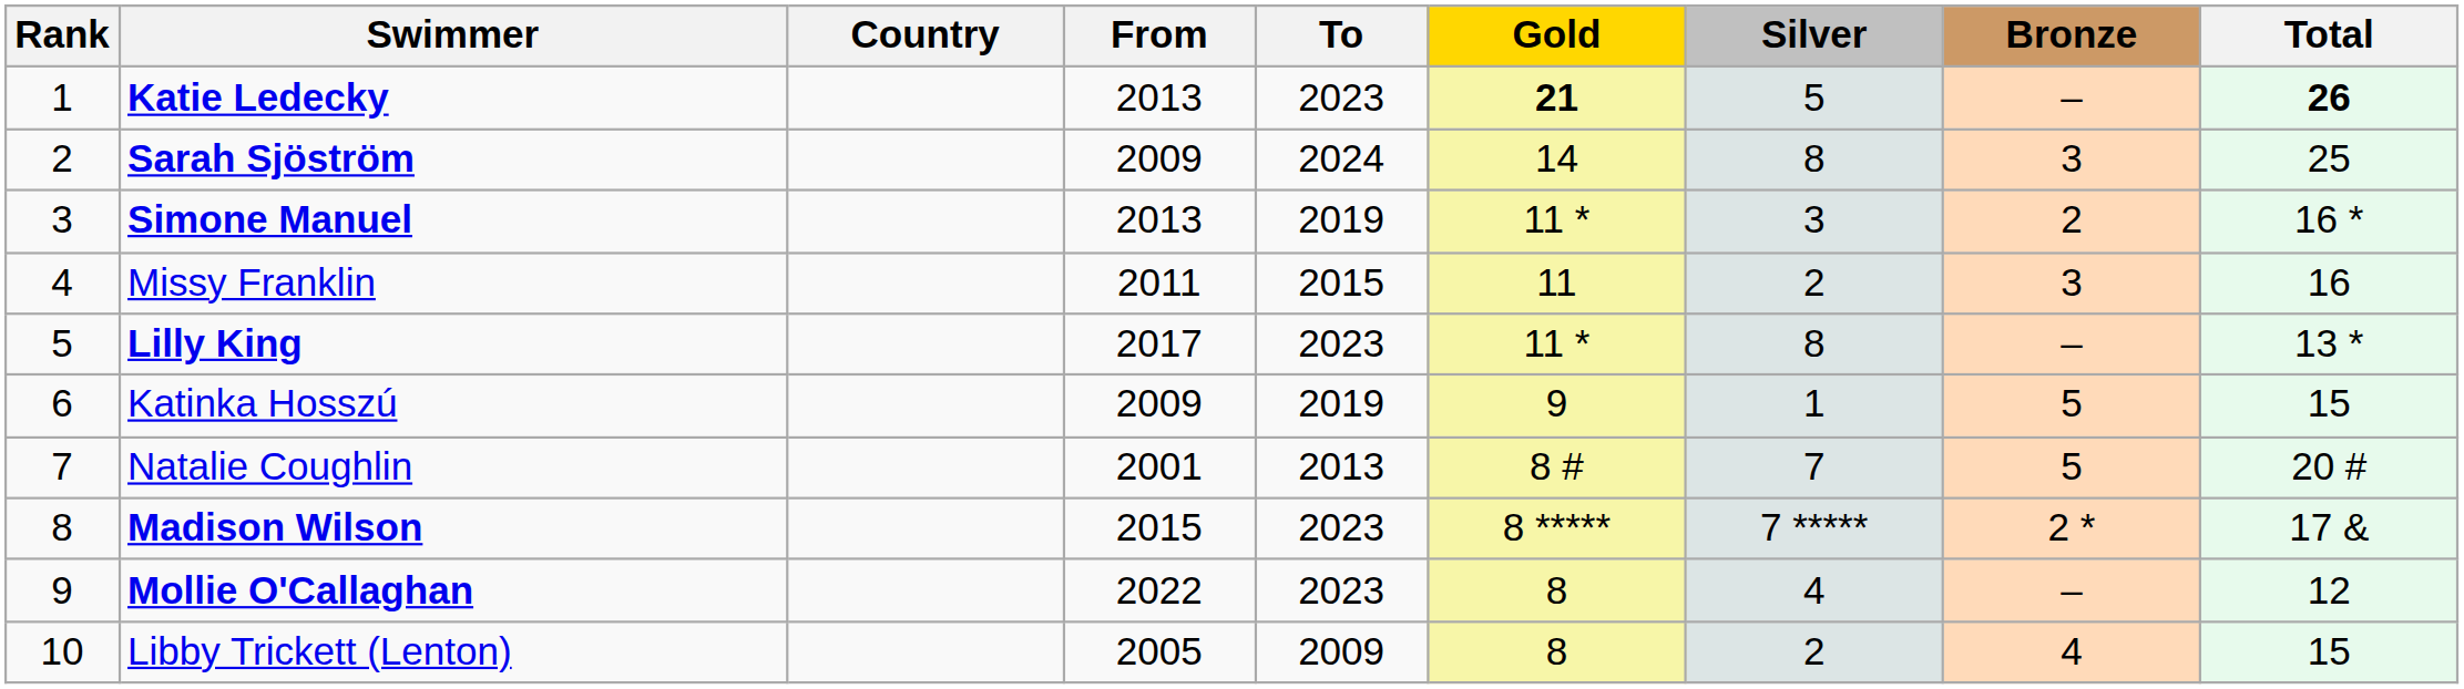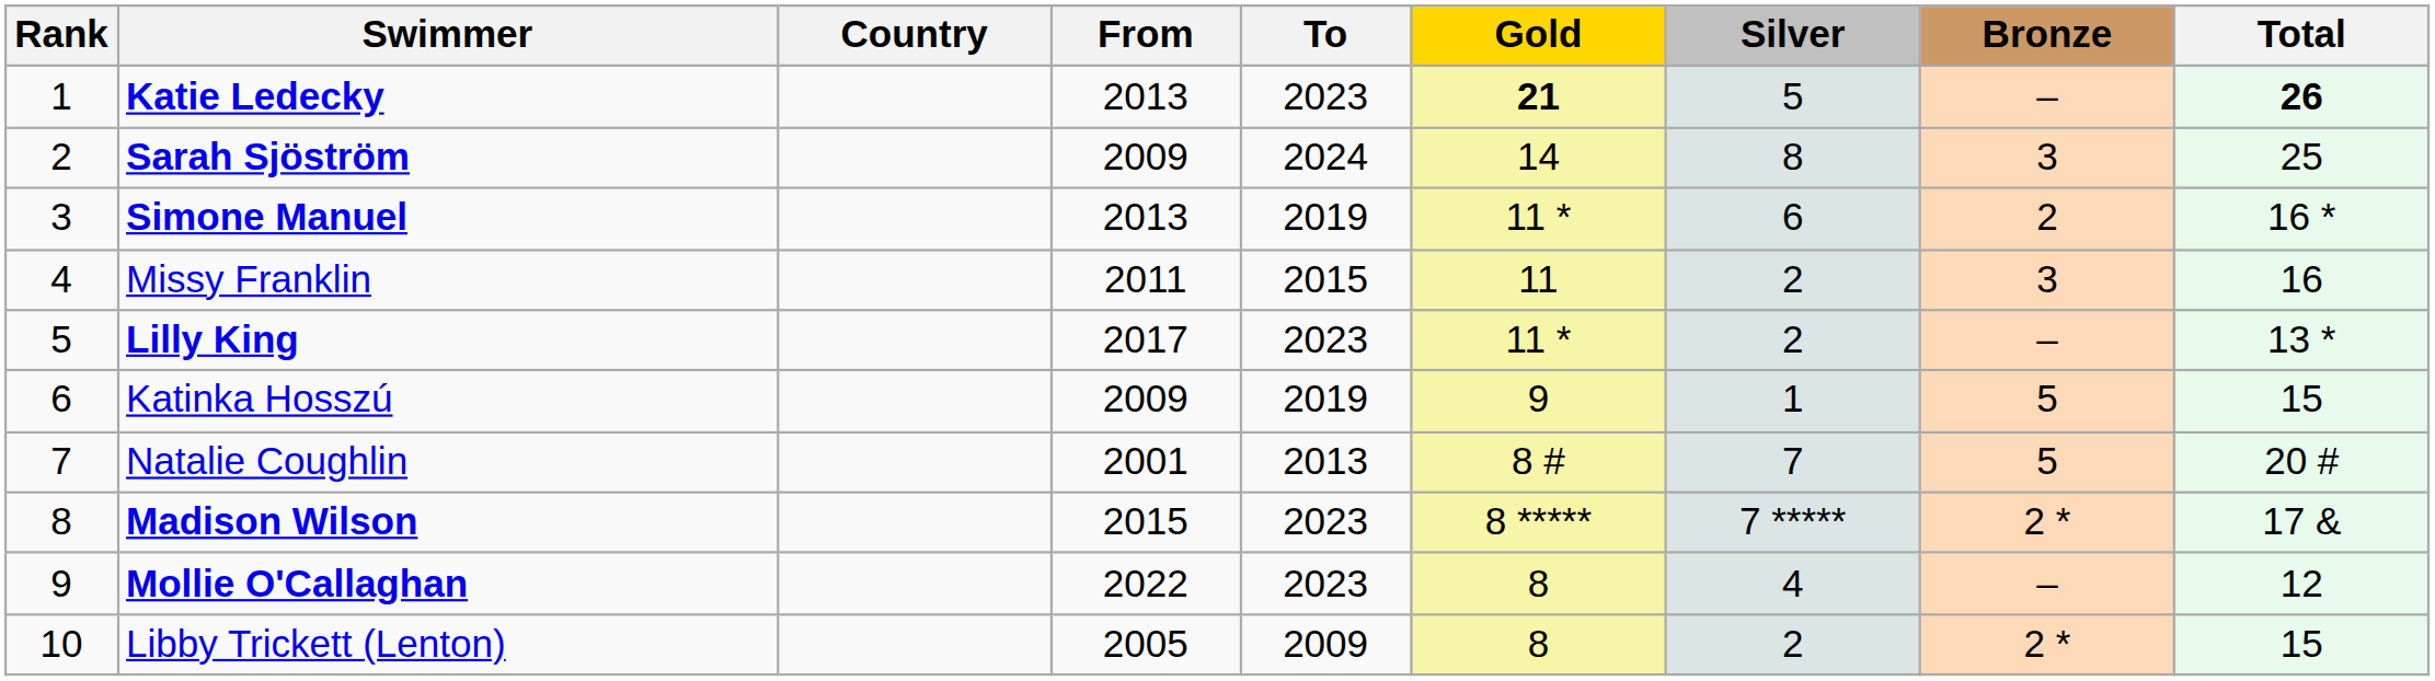Simone Manuel | Silver: 3 -> 6
Lilly King | Silver: 8 -> 2
Libby Trickett (Lenton) | Bronze: 4 -> 2 *
